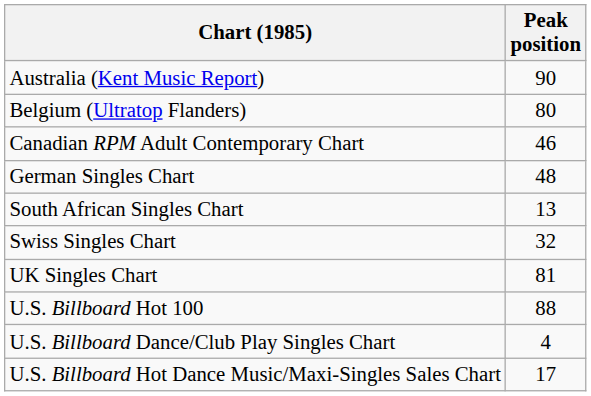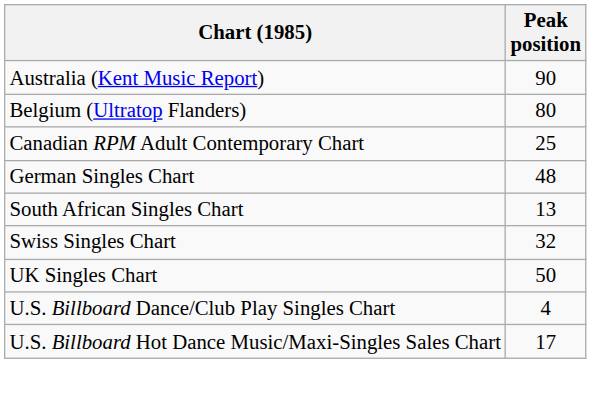Canadian RPM Adult Contemporary Chart | Peak position: 46 -> 25
UK Singles Chart | Peak position: 81 -> 50
- row: U.S. Billboard Hot 100 | 88
